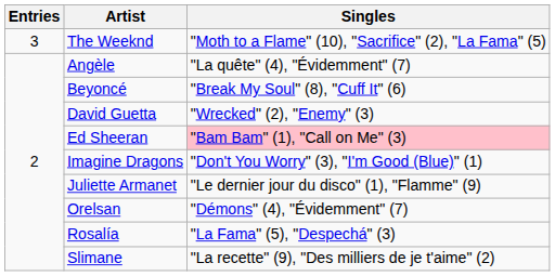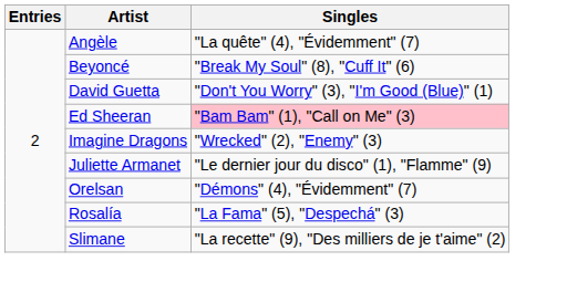- row: 3 | The Weeknd | "Moth to a Flame" (10), "Sacrifice" (2), "La Fama" (5)
David Guetta | Singles: "Wrecked" (2), "Enemy" (3) -> "Don't You Worry" (3), "I'm Good (Blue)" (1)
Imagine Dragons | Singles: "Don't You Worry" (3), "I'm Good (Blue)" (1) -> "Wrecked" (2), "Enemy" (3)
